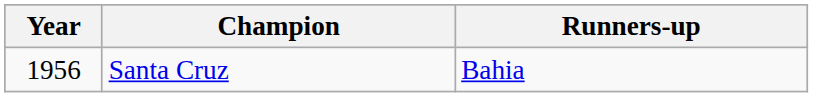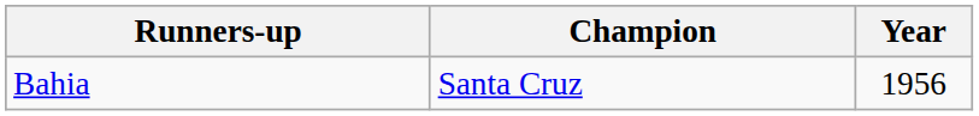columns swapped: Year <-> Runners-up
